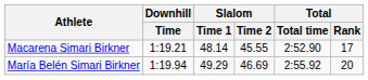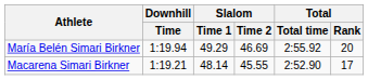rows swapped: María Belén Simari Birkner <-> Macarena Simari Birkner
